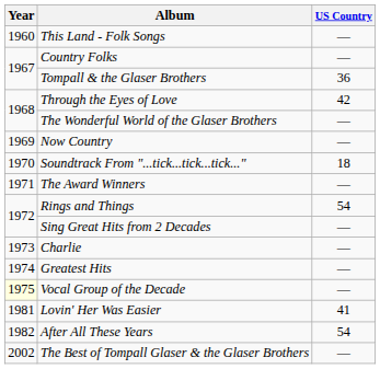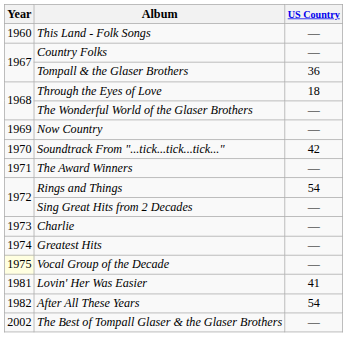Through the Eyes of Love | US Country: 42 -> 18
Soundtrack From "...tick...tick...tick..." | US Country: 18 -> 42
